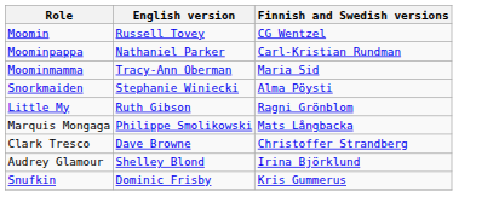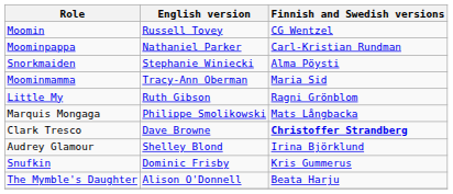rows swapped: Moominmamma <-> Snorkmaiden
Clark Tresco | Finnish and Swedish versions: normal -> bold
+ row: The Mymble's Daughter | Alison O'Donnell | Beata Harju
